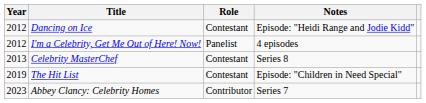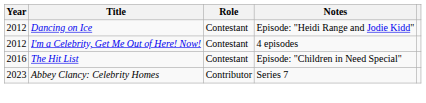I'm a Celebrity, Get Me Out of Here! Now! | Role: Panelist -> Contestant
- row: 2013 | Celebrity MasterChef | Contestant | Series 8
The Hit List | Year: 2019 -> 2016
